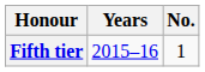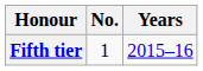columns swapped: No. <-> Years
